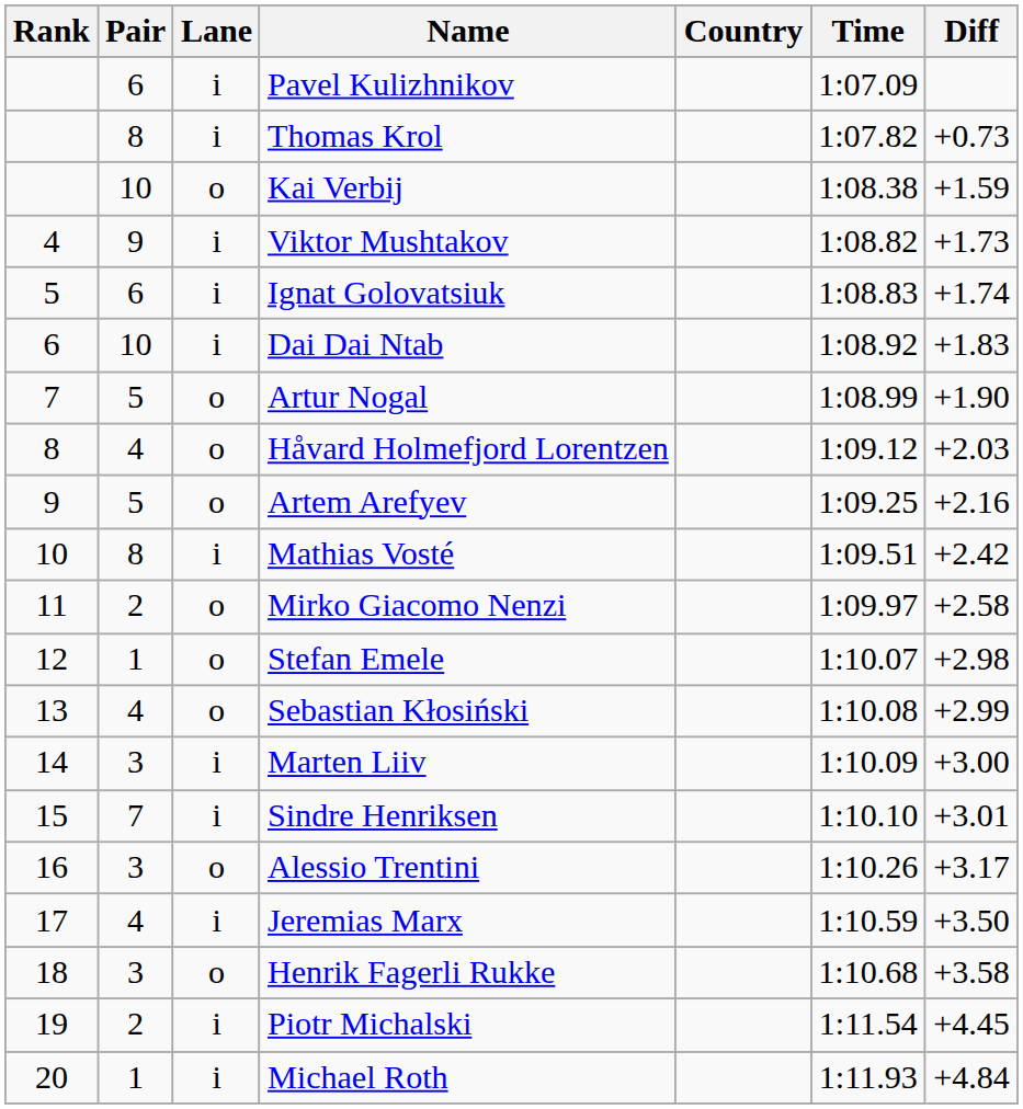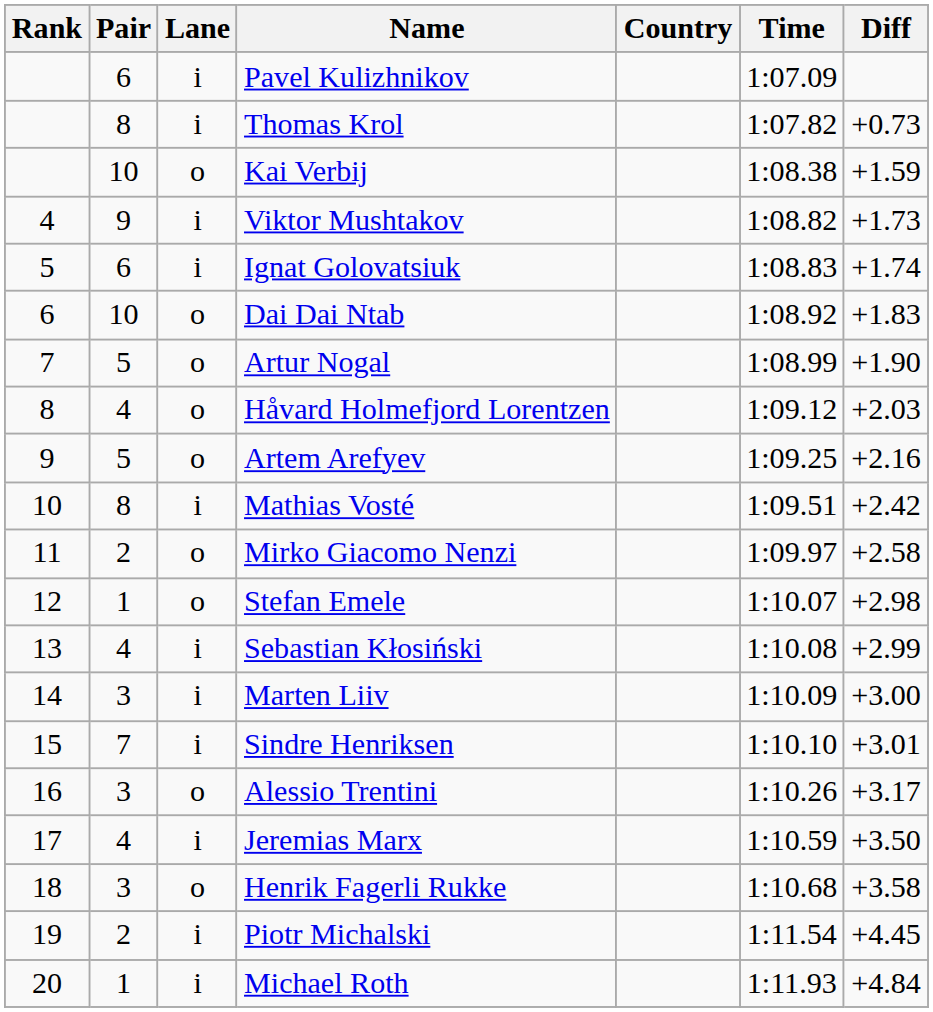Dai Dai Ntab | Lane: i -> o
Sebastian Kłosiński | Lane: o -> i
